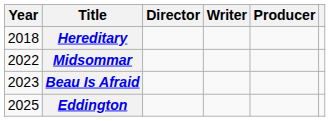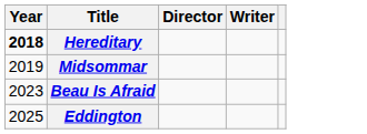- column: Producer
Hereditary | Year: normal -> bold
Midsommar | Year: 2022 -> 2019
